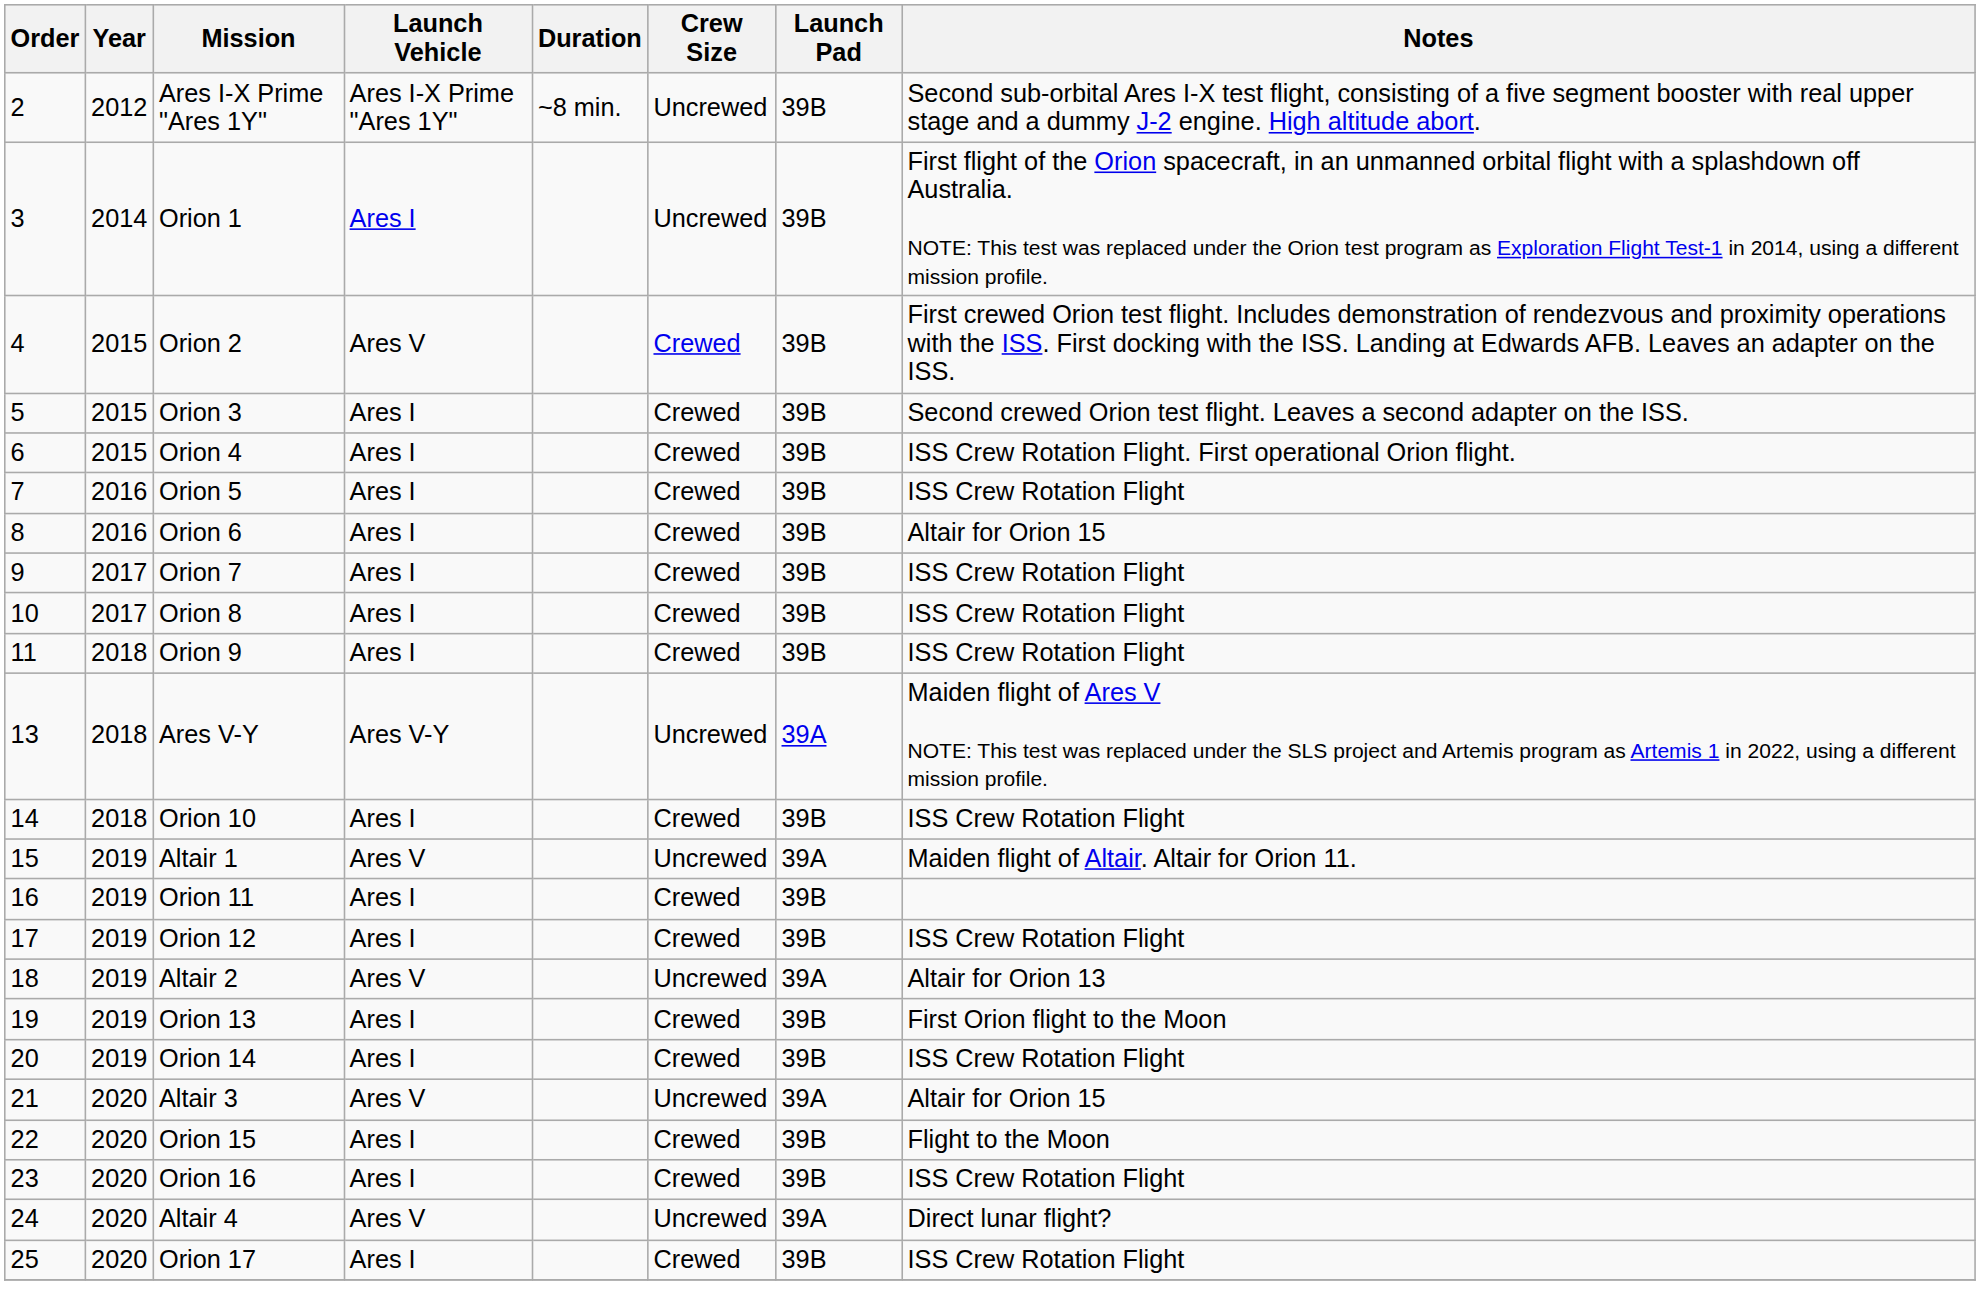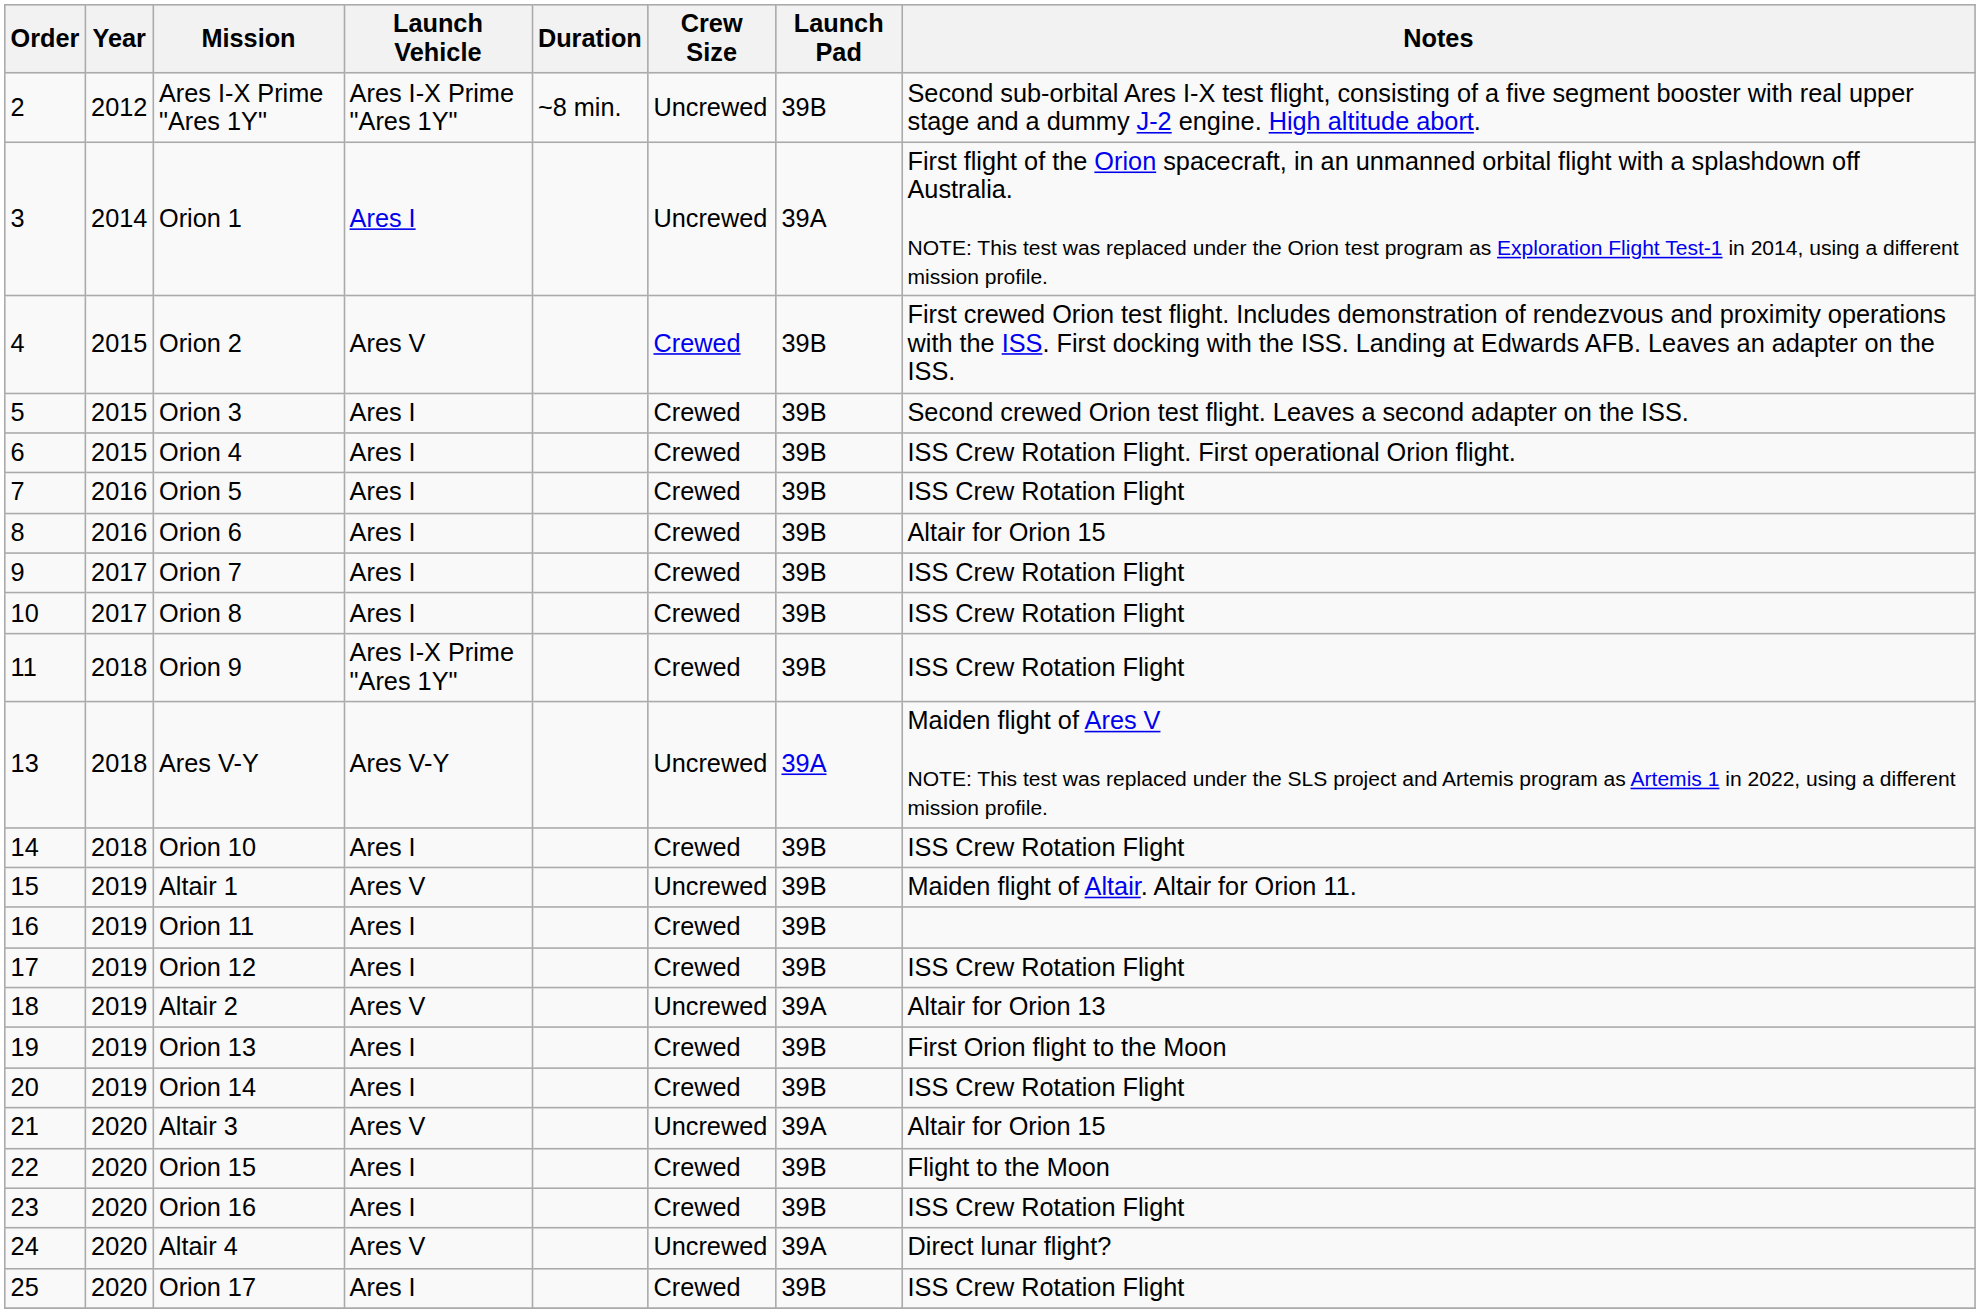Orion 1 | Launch Pad: 39B -> 39A
Orion 9 | Launch Vehicle: Ares I -> Ares I-X Prime "Ares 1Y"
Altair 1 | Launch Pad: 39A -> 39B
